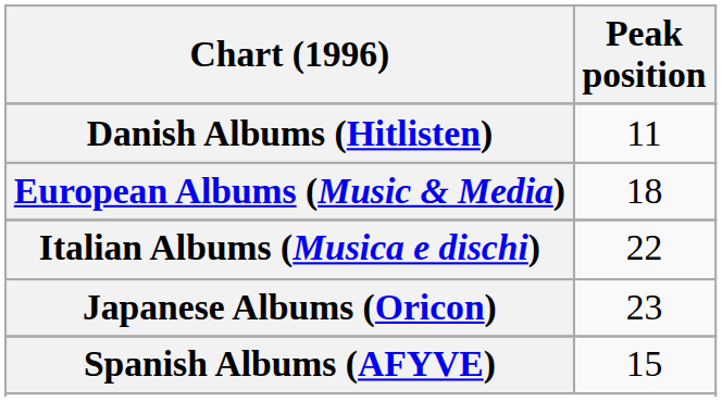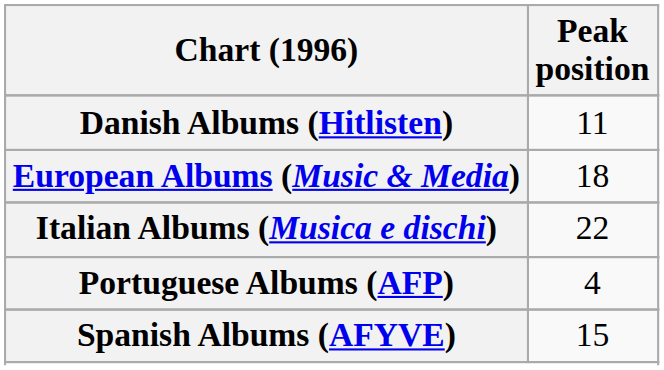- row: Japanese Albums (Oricon) | 23
+ row: Portuguese Albums (AFP) | 4
